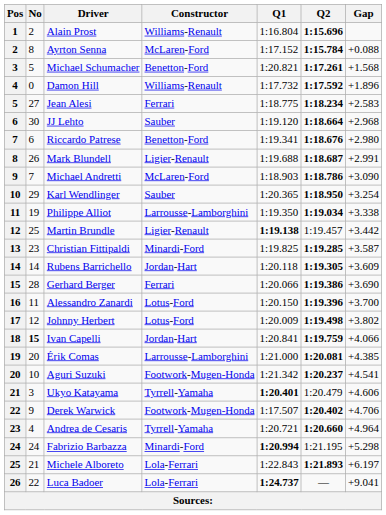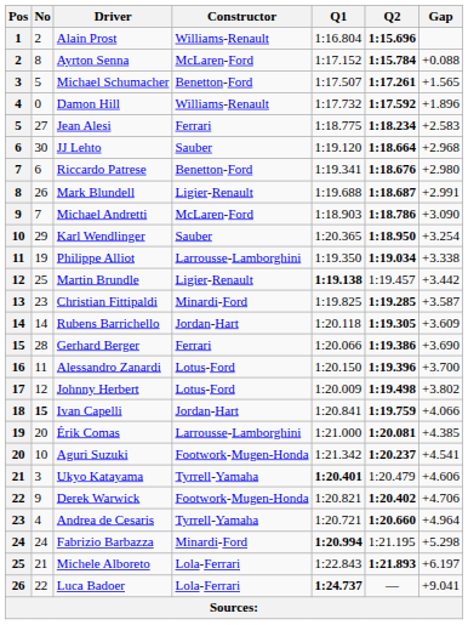Michael Schumacher | Q1: 1:20.821 -> 1:17.507
Michael Schumacher | Gap: +1.568 -> +1.565
Derek Warwick | Q1: 1:17.507 -> 1:20.821
